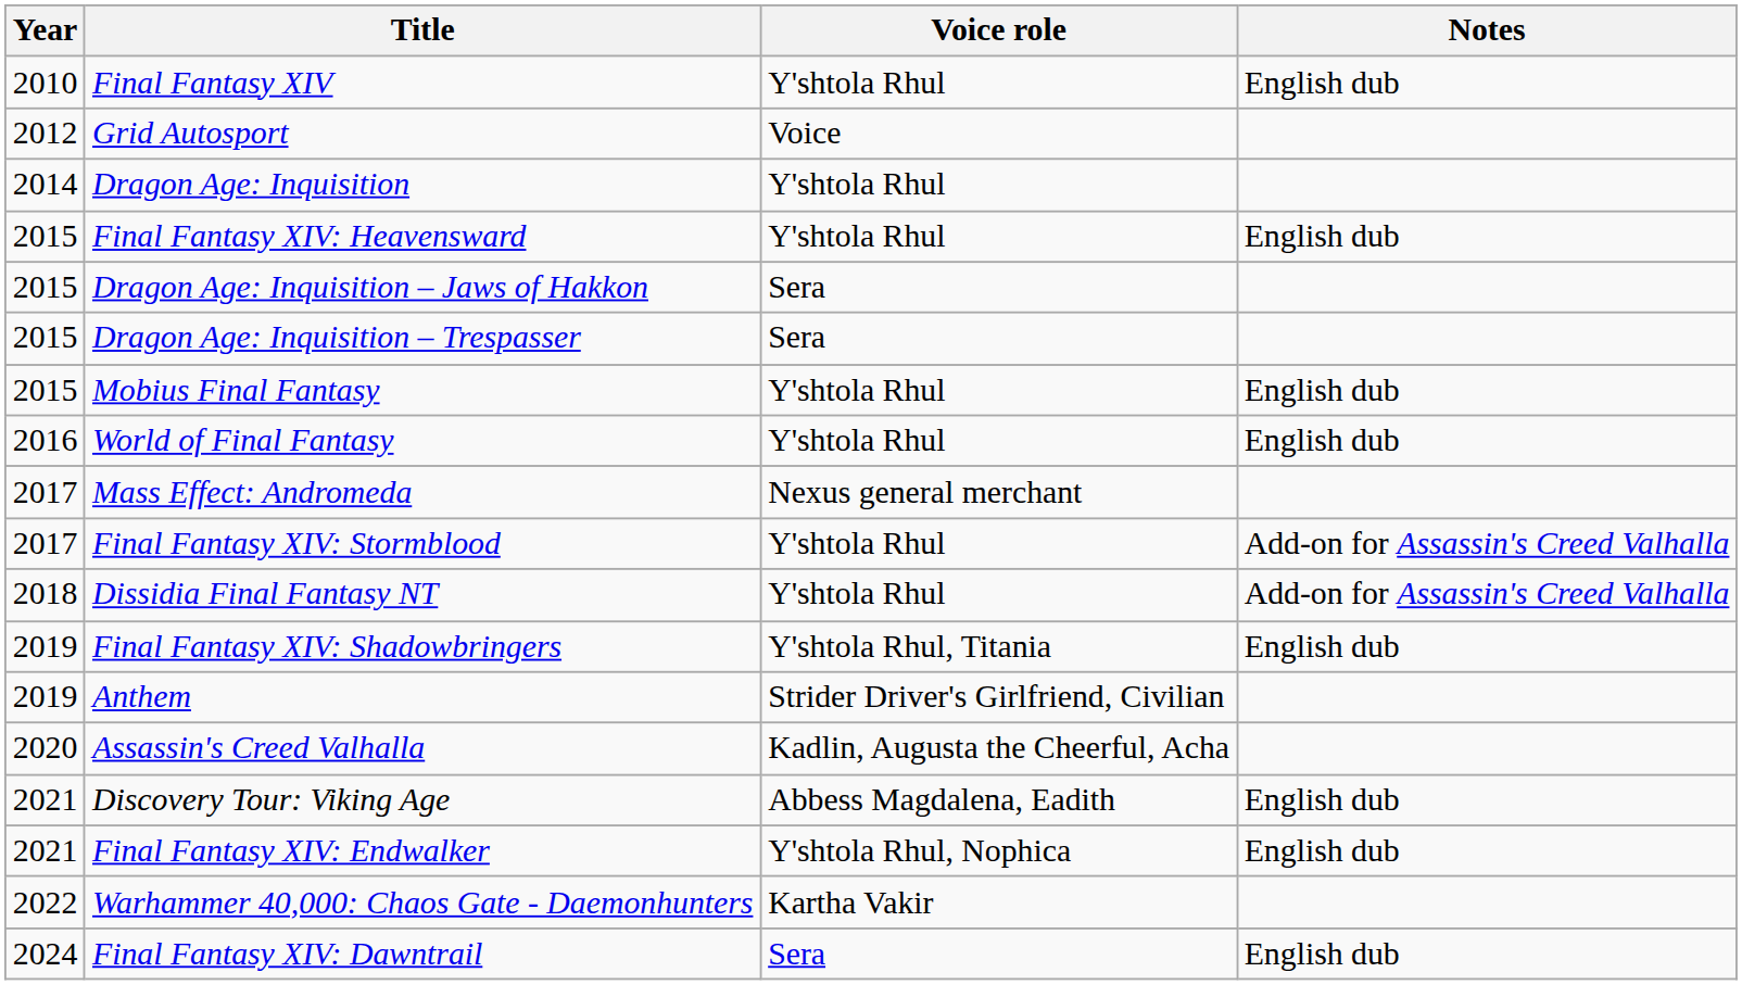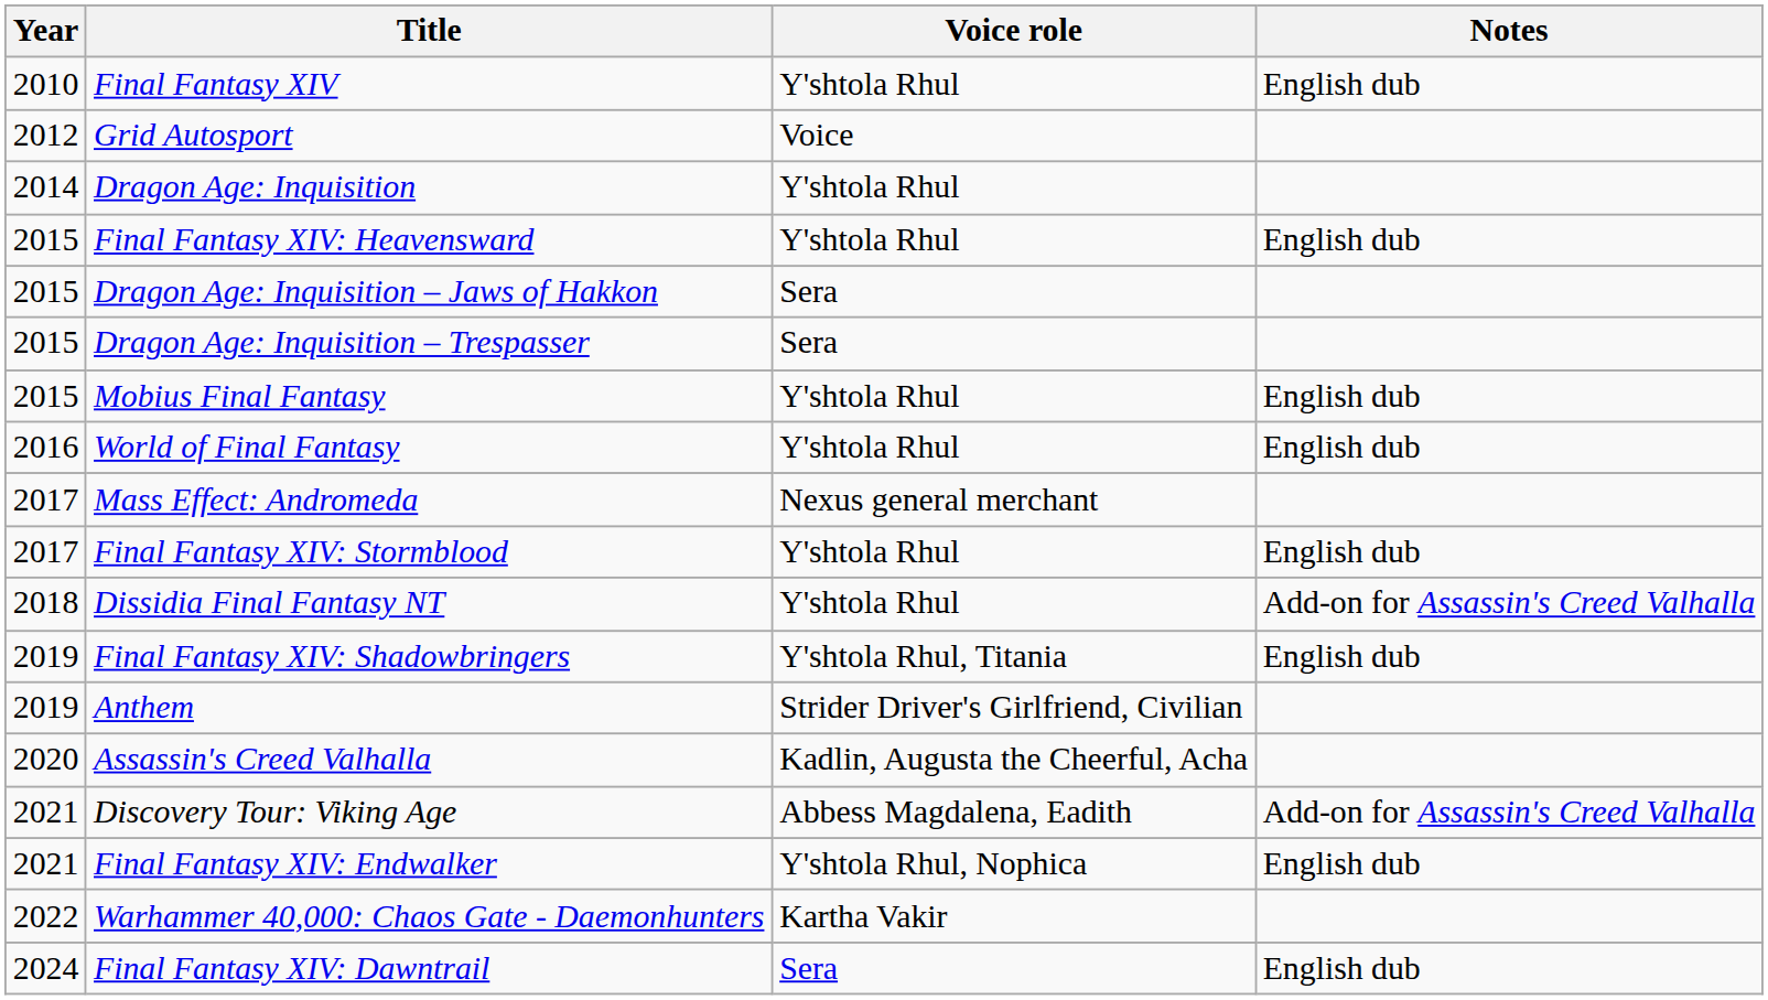Final Fantasy XIV: Stormblood | Notes: Add-on for Assassin's Creed Valhalla -> English dub
Discovery Tour: Viking Age | Notes: English dub -> Add-on for Assassin's Creed Valhalla
